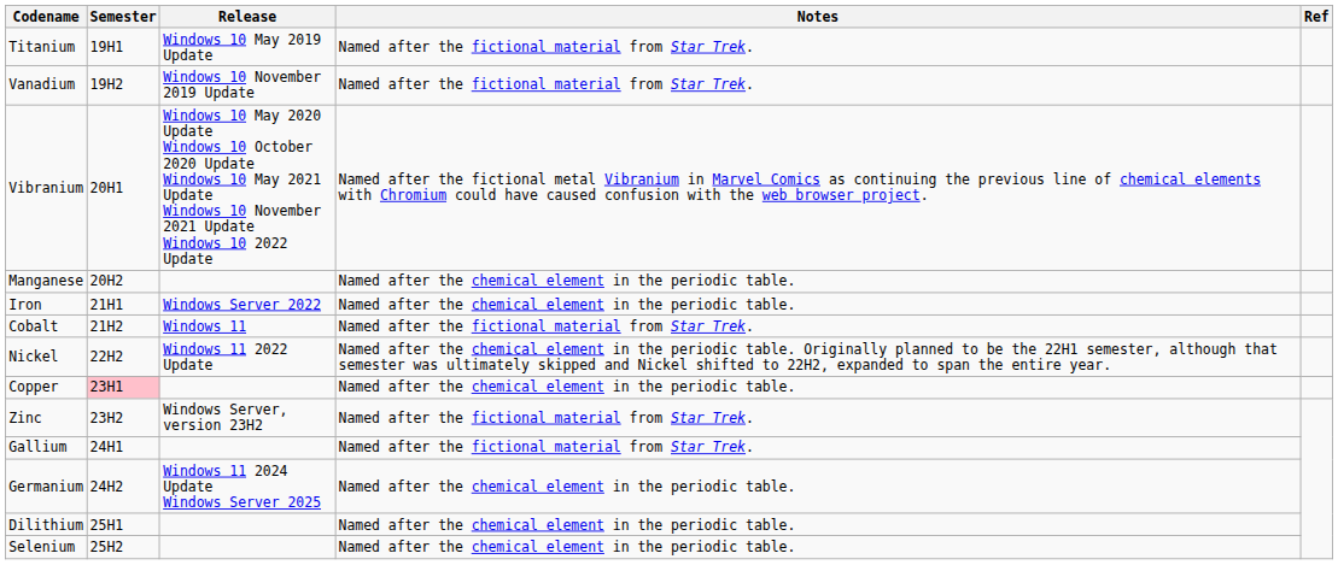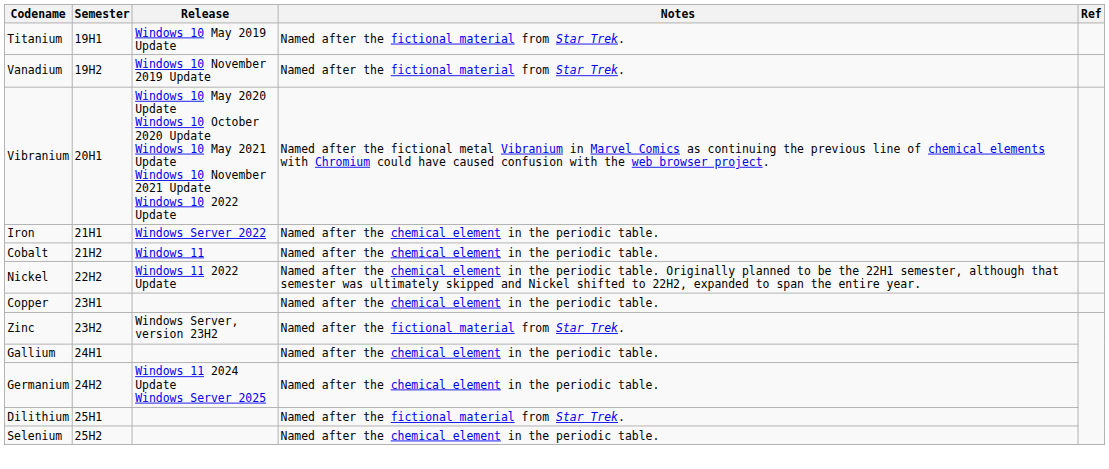- row: Manganese | 20H2 | Named after the chemical element in the periodic table.
Cobalt | Notes: Named after the fictional material from Star Trek. -> Named after the chemical element in the periodic table.
Copper | Semester: pink background -> no background
Gallium | Notes: Named after the fictional material from Star Trek. -> Named after the chemical element in the periodic table.
Dilithium | Notes: Named after the chemical element in the periodic table. -> Named after the fictional material from Star Trek.
